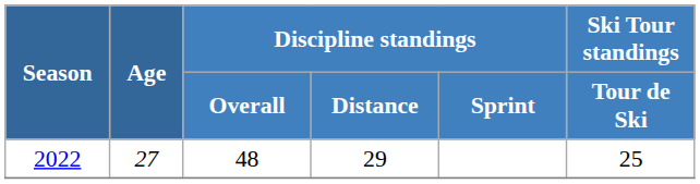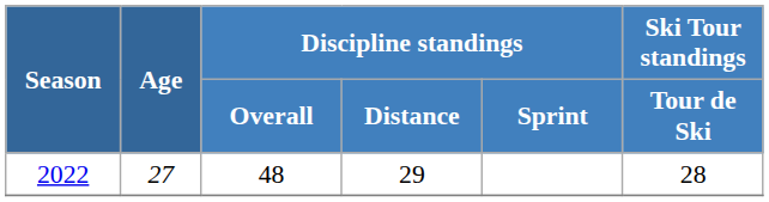2022 | Ski Tour standings / Tour de Ski: 25 -> 28
